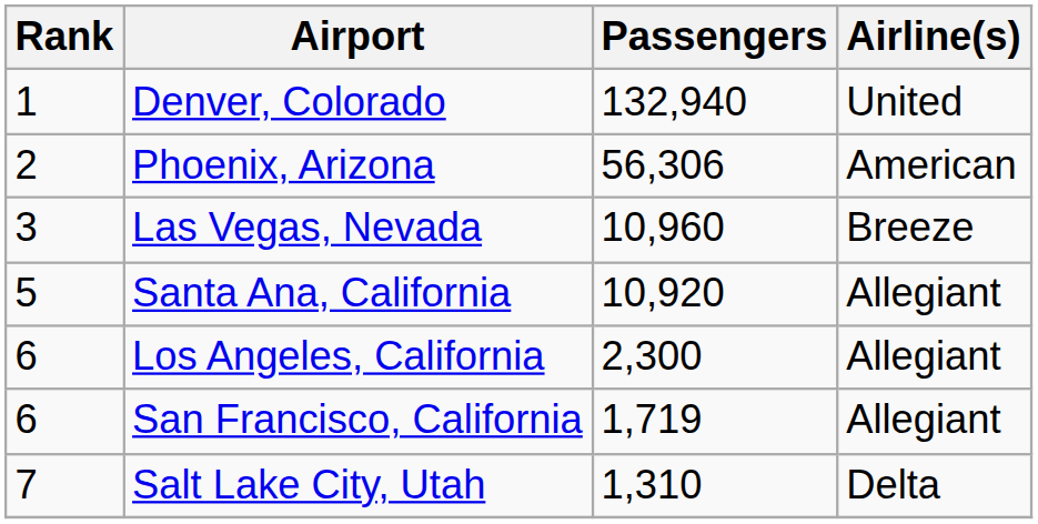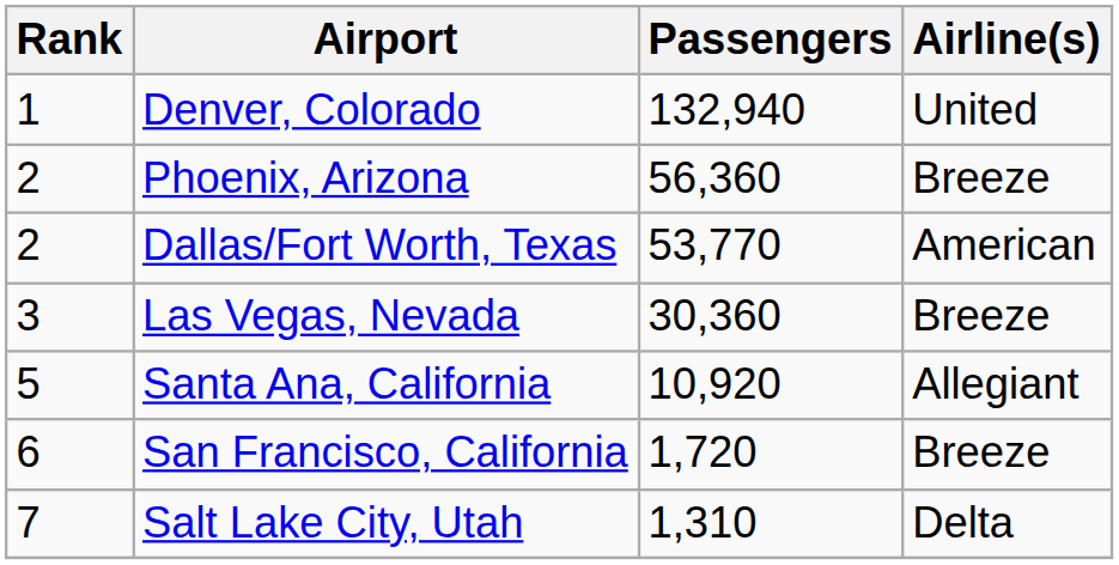Phoenix, Arizona | Passengers: 56,306 -> 56,360
Phoenix, Arizona | Airline(s): American -> Breeze
+ row: 2 | Dallas/Fort Worth, Texas | 53,770 | American
Las Vegas, Nevada | Passengers: 10,960 -> 30,360
- row: 6 | Los Angeles, California | 2,300 | Allegiant
San Francisco, California | Passengers: 1,719 -> 1,720
San Francisco, California | Airline(s): Allegiant -> Breeze
